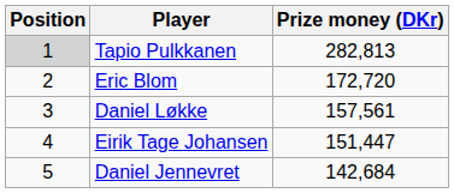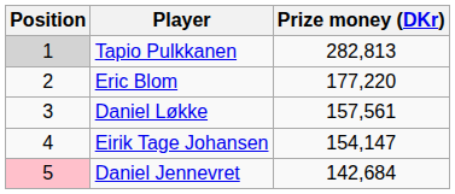Eric Blom | Prize money (DKr): 172,720 -> 177,220
Eirik Tage Johansen | Prize money (DKr): 151,447 -> 154,147
Daniel Jennevret | Position: no background -> pink background
